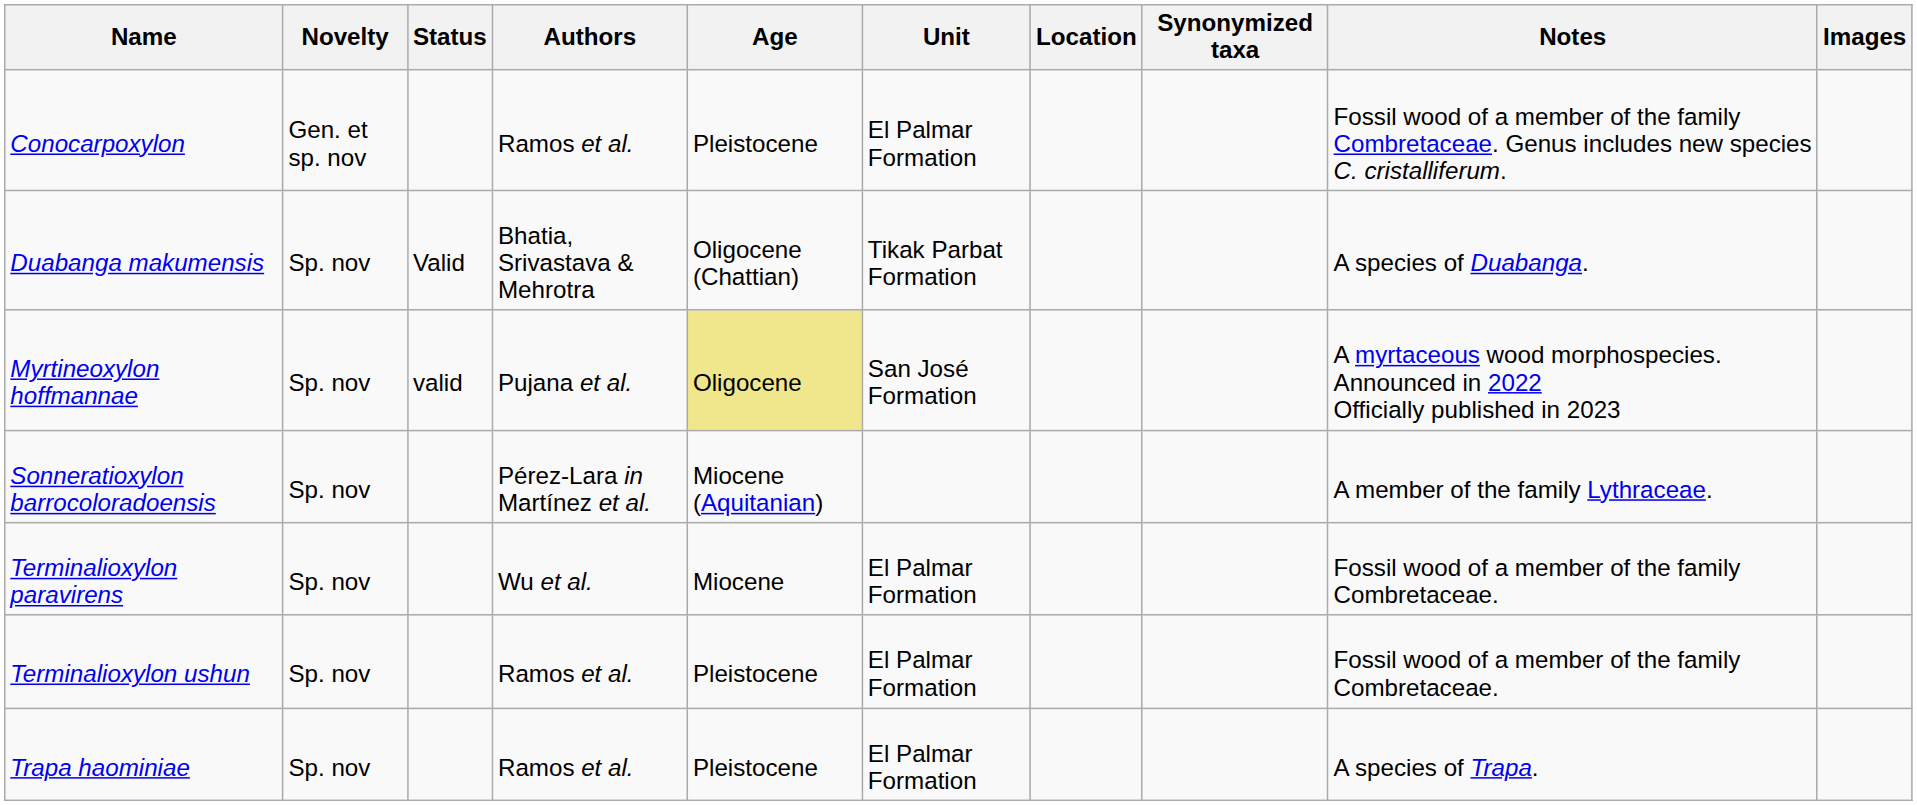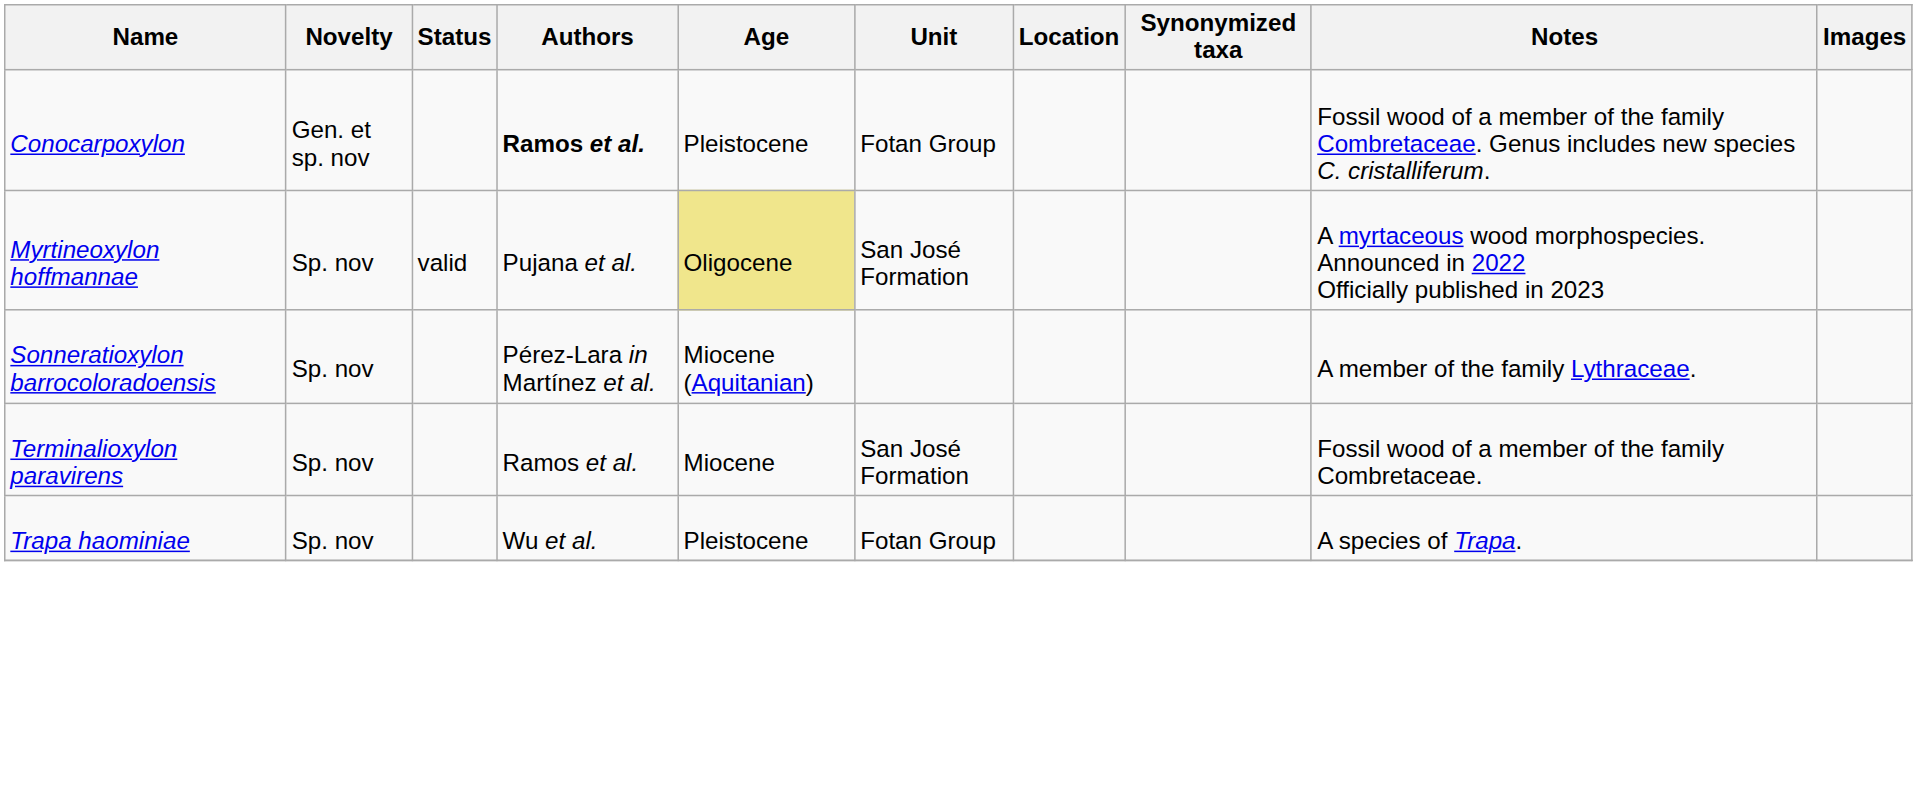Conocarpoxylon | Authors: normal -> bold
Conocarpoxylon | Unit: El Palmar Formation -> Fotan Group
- row: Duabanga makumensis | Sp. nov | Valid | Bhatia, Srivastava & Mehrotra | Oligocene (Chattian) | Tikak Parbat Formation | A species of Duabanga.
Terminalioxylon paravirens | Authors: Wu et al. -> Ramos et al.
Terminalioxylon paravirens | Unit: El Palmar Formation -> San José Formation
- row: Terminalioxylon ushun | Sp. nov | Ramos et al. | Pleistocene | El Palmar Formation | Fossil wood of a member of the family Combretaceae.
Trapa haominiae | Authors: Ramos et al. -> Wu et al.
Trapa haominiae | Unit: El Palmar Formation -> Fotan Group
